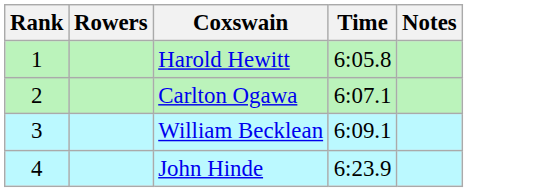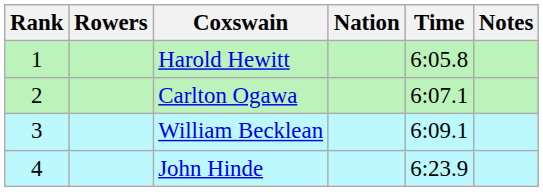+ column: Nation
